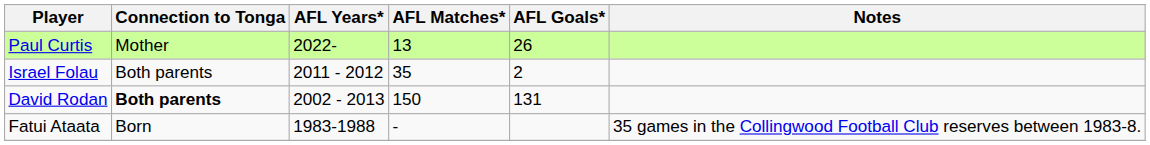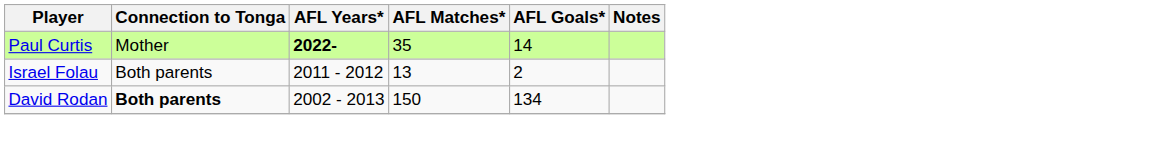Paul Curtis | AFL Years*: normal -> bold
Paul Curtis | AFL Matches*: 13 -> 35
Paul Curtis | AFL Goals*: 26 -> 14
Israel Folau | AFL Matches*: 35 -> 13
David Rodan | AFL Goals*: 131 -> 134
- row: Fatui Ataata | Born | 1983-1988 | - | 35 games in the Collingwood Football Club reserves between 1983-8.
